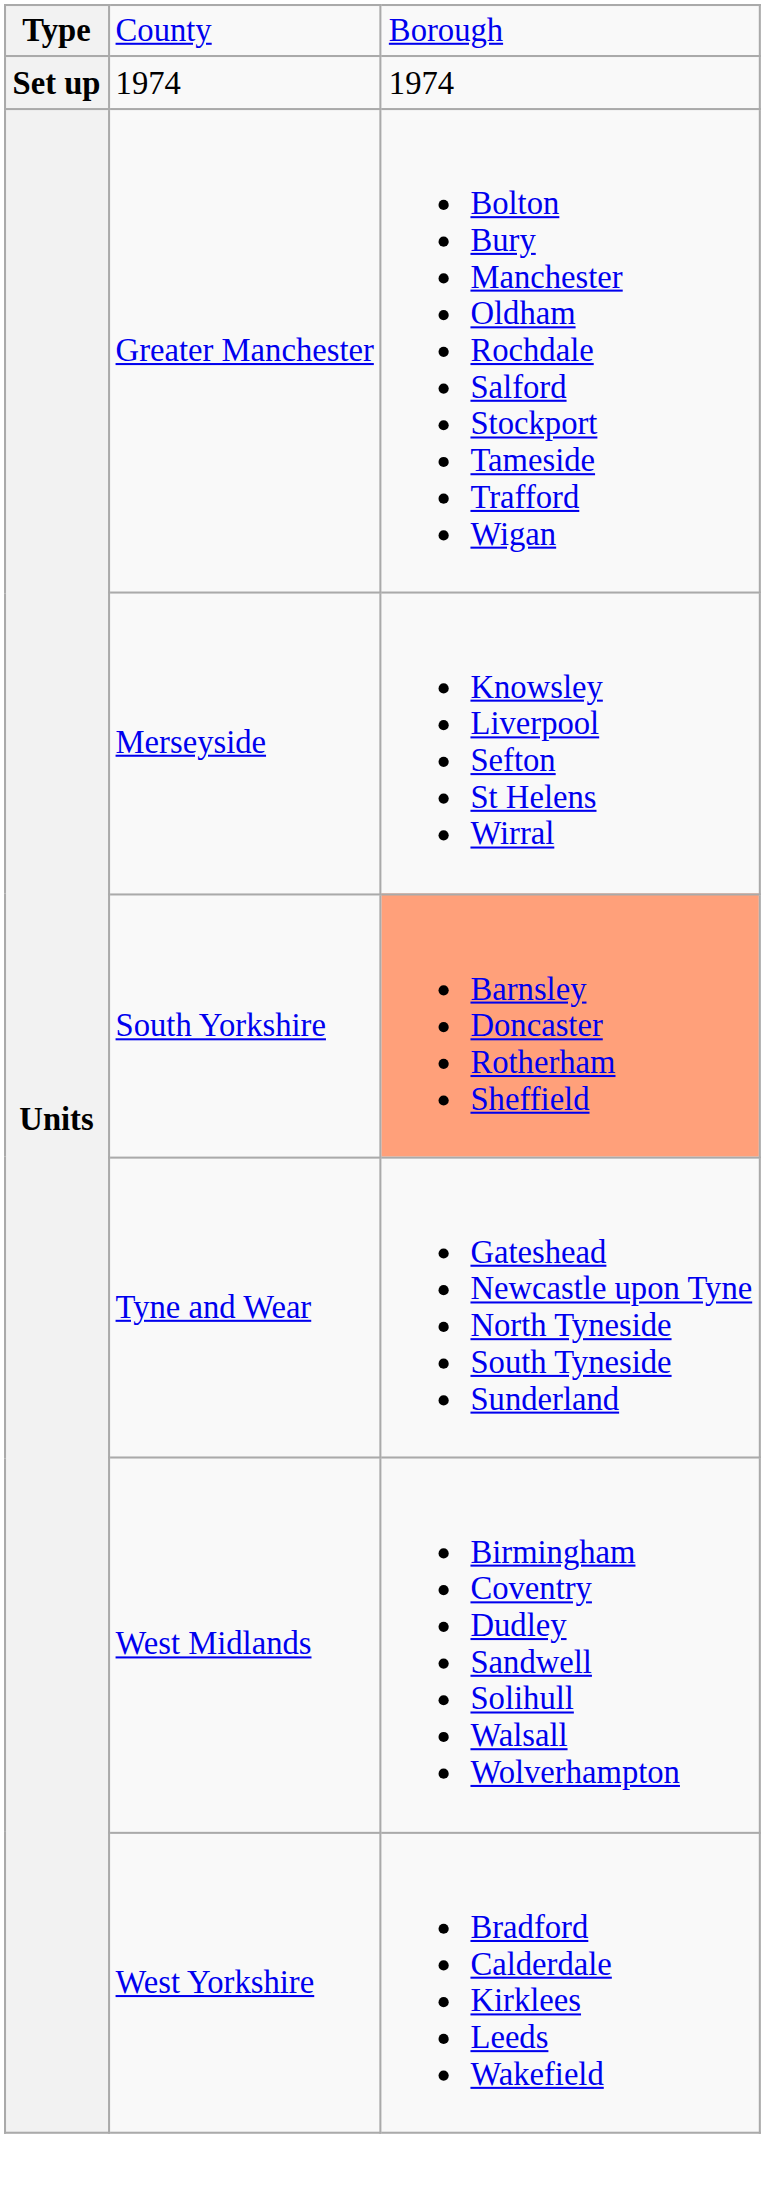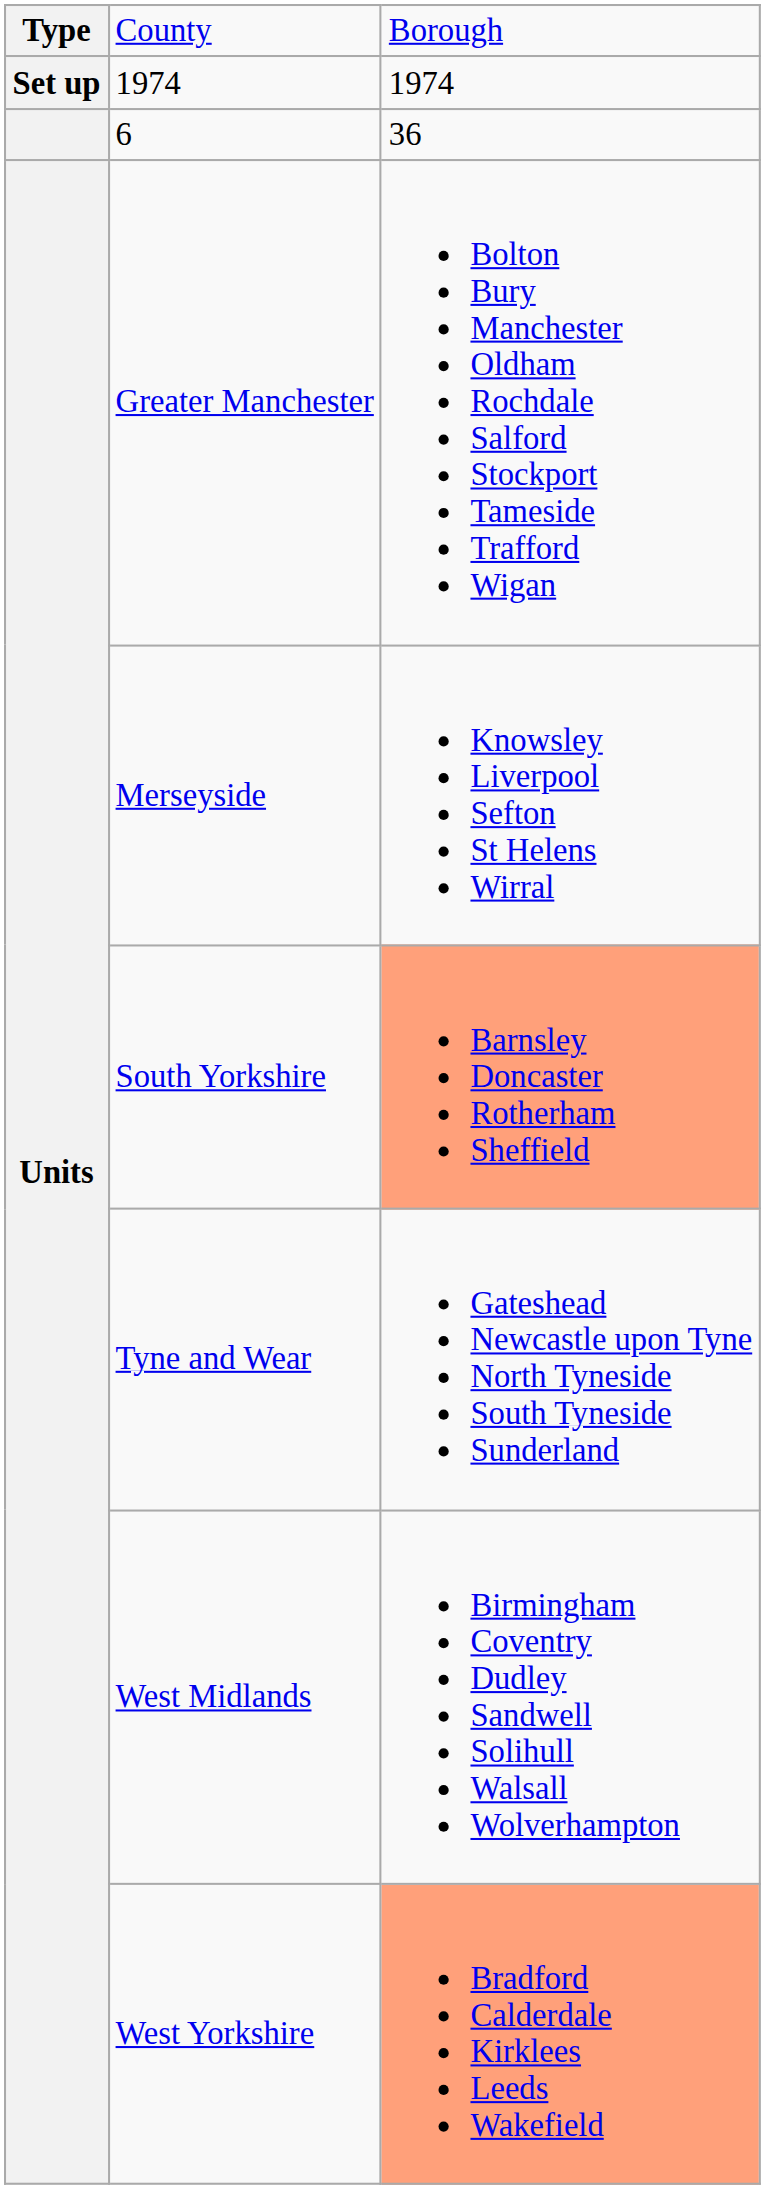+ row: 6 | 36
West Yorkshire | column 3: no background -> lightsalmon background
